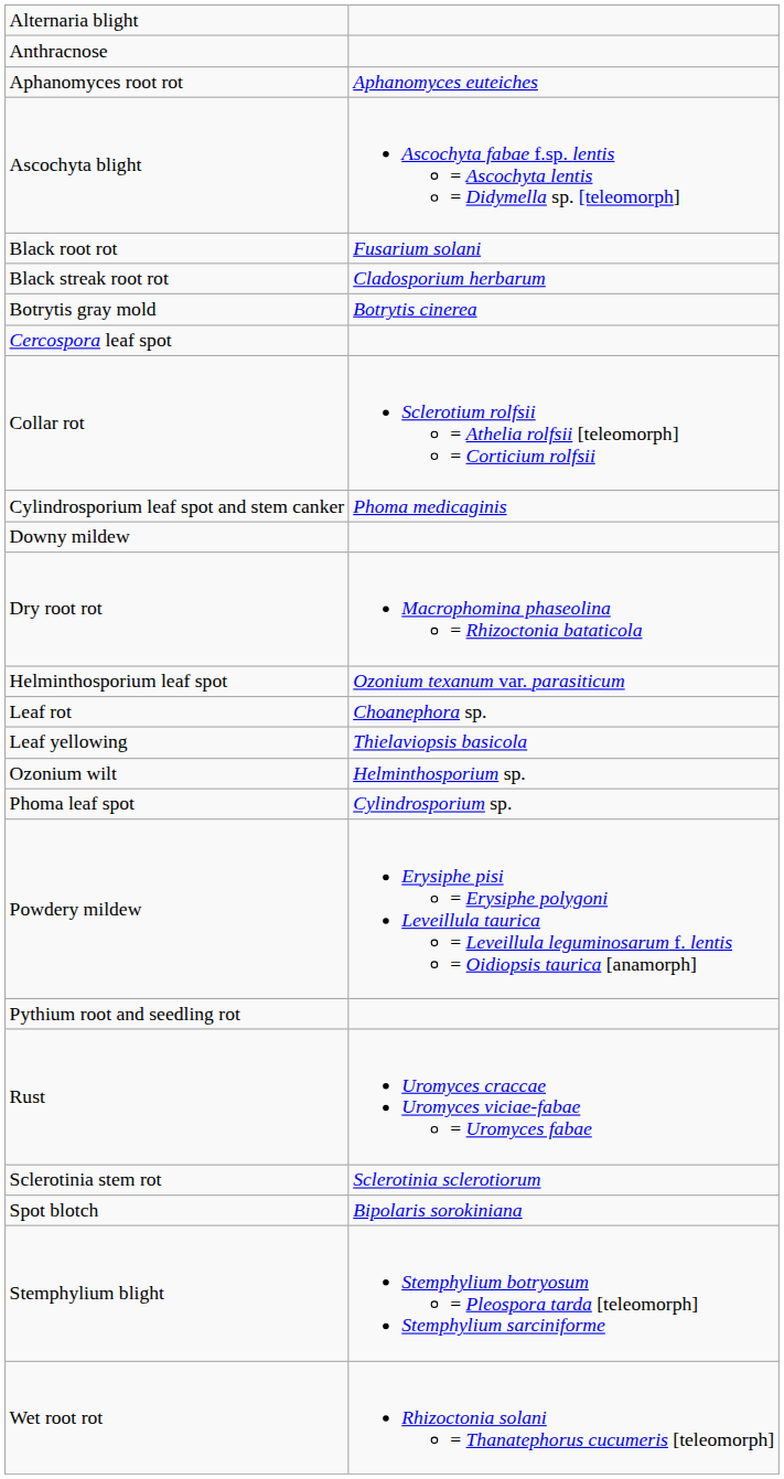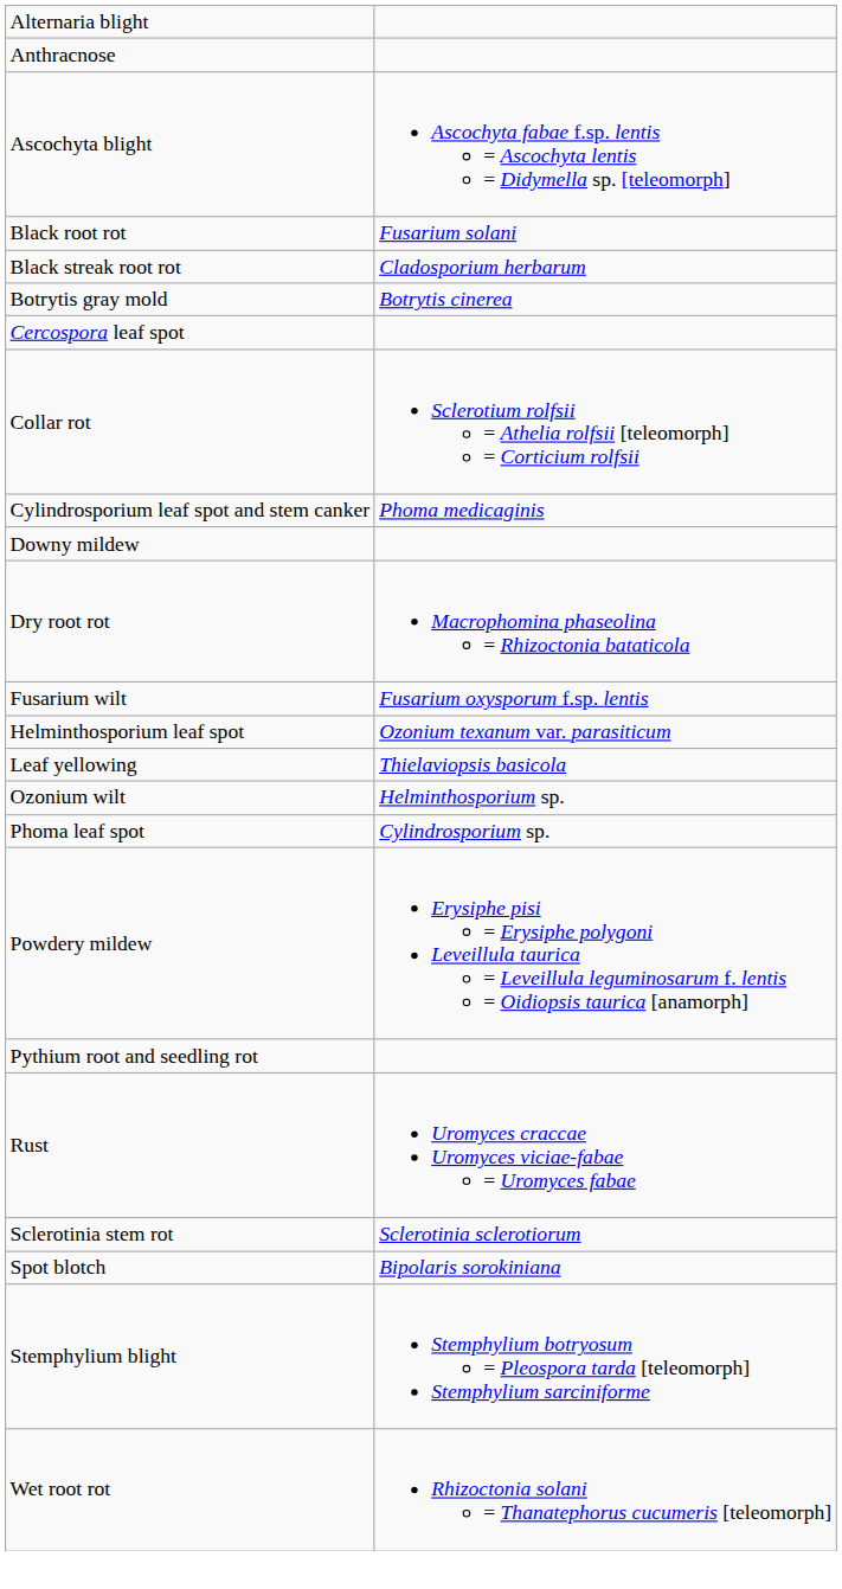- row: Aphanomyces root rot | Aphanomyces euteiches
+ row: Fusarium wilt | Fusarium oxysporum f.sp. lentis
- row: Leaf rot | Choanephora sp.
